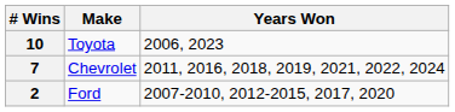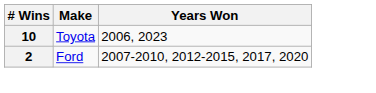- row: 7 | Chevrolet | 2011, 2016, 2018, 2019, 2021, 2022, 2024
